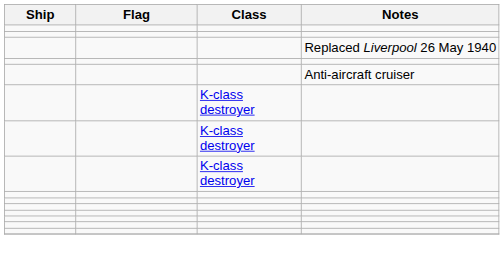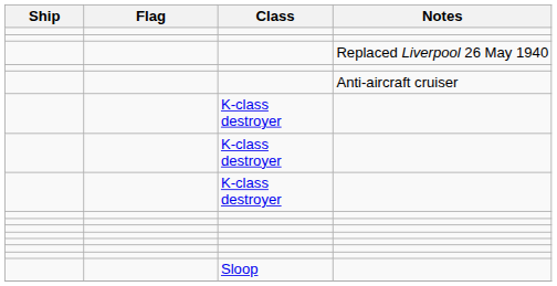+ row: Sloop
